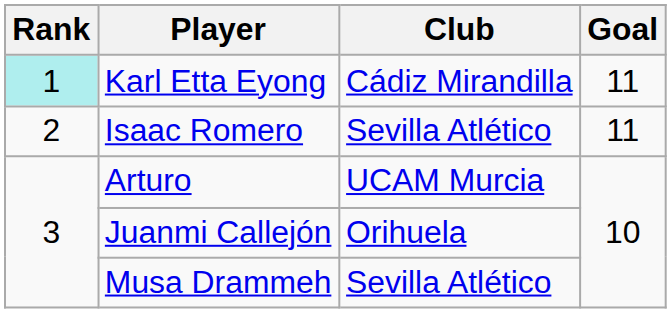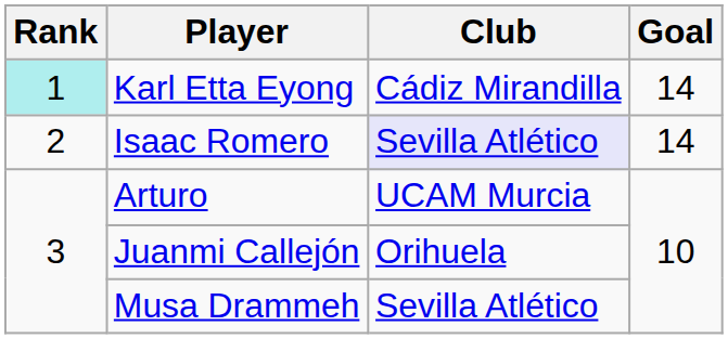Karl Etta Eyong | Goal: 11 -> 14
Isaac Romero | Club: no background -> lavender background
Isaac Romero | Goal: 11 -> 14
